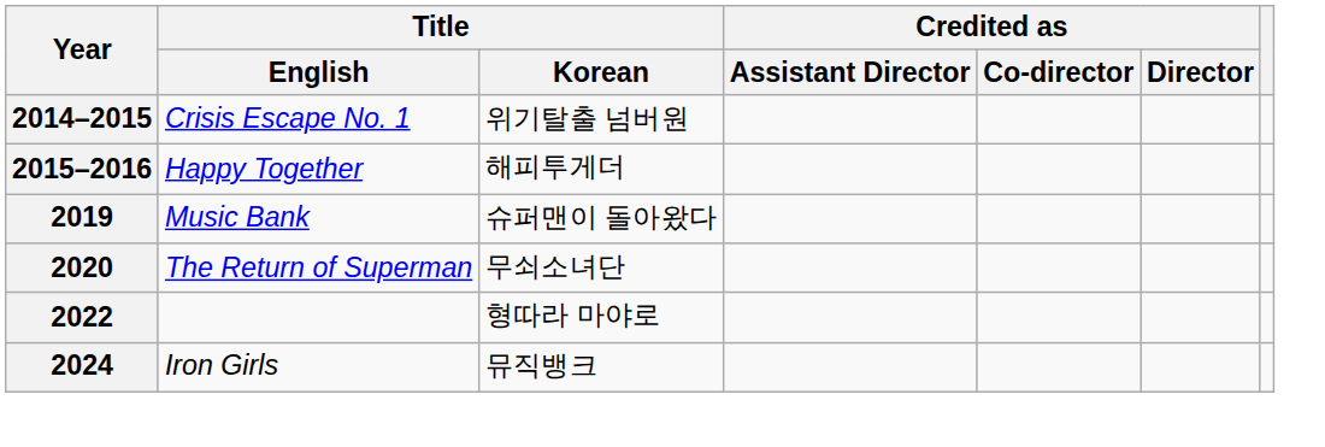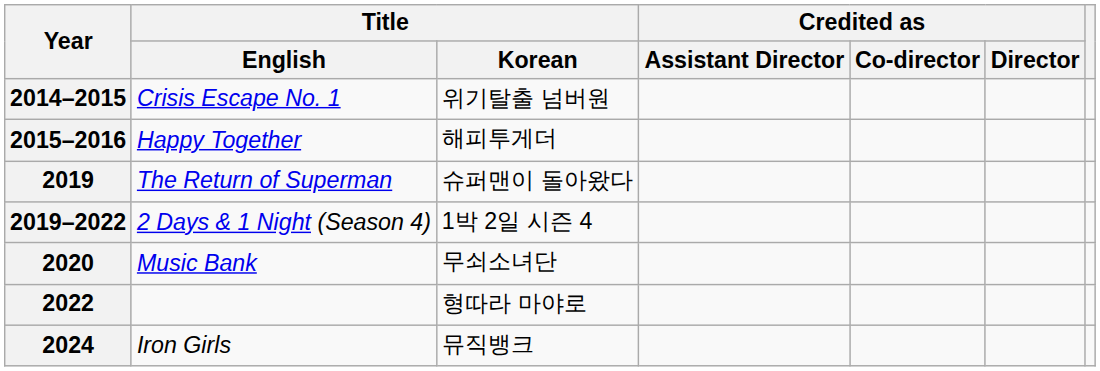2019 | Title / English: Music Bank -> The Return of Superman
+ row: 2019–2022 | 2 Days & 1 Night (Season 4) | 1박 2일 시즌 4
2020 | Title / English: The Return of Superman -> Music Bank
